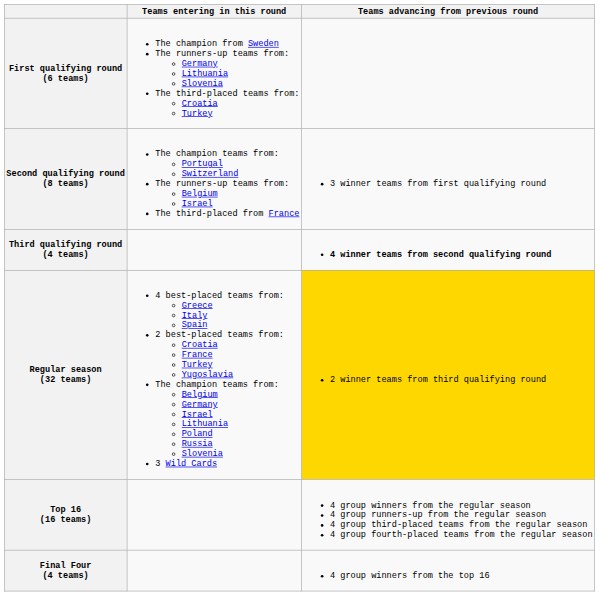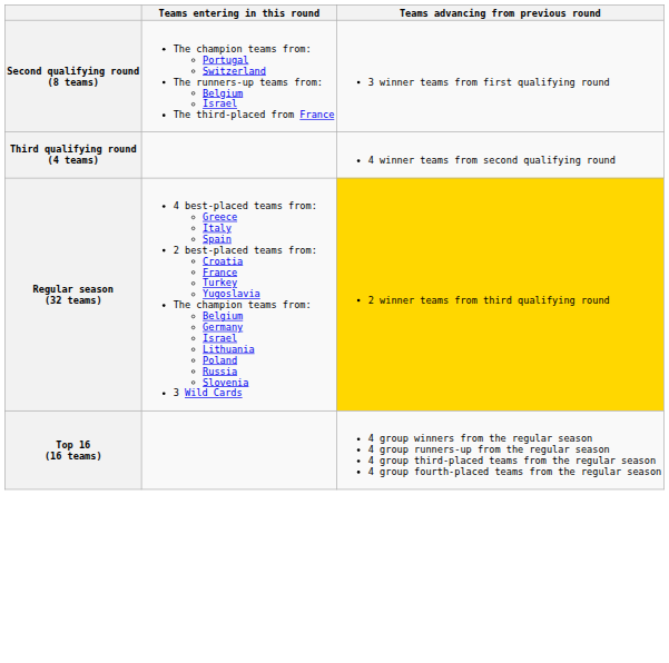- row: First qualifying round (6 teams) | The champion from Sweden The runners-up teams from: Germany Lithuania Slovenia The third-placed teams from: Croatia Turkey
Third qualifying round (4 teams) | Teams advancing from previous round: bold -> normal
- row: Final Four (4 teams) | 4 group winners from the top 16
